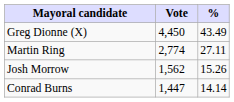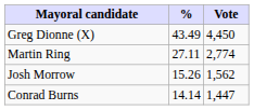columns swapped: Vote <-> %
